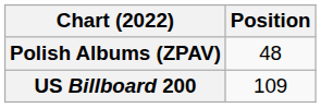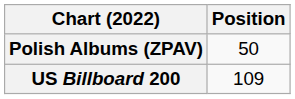Polish Albums (ZPAV) | Position: 48 -> 50
